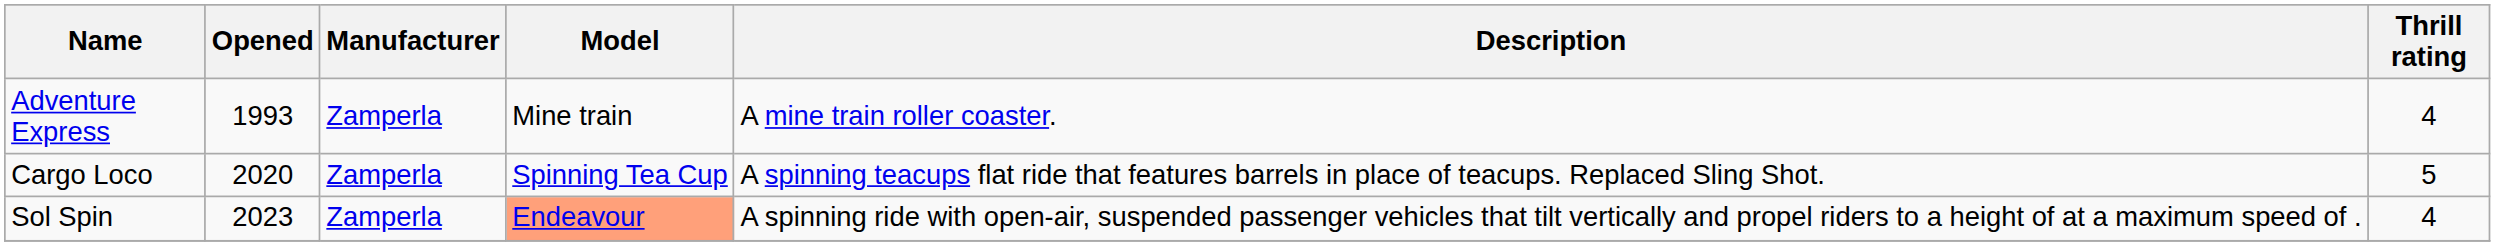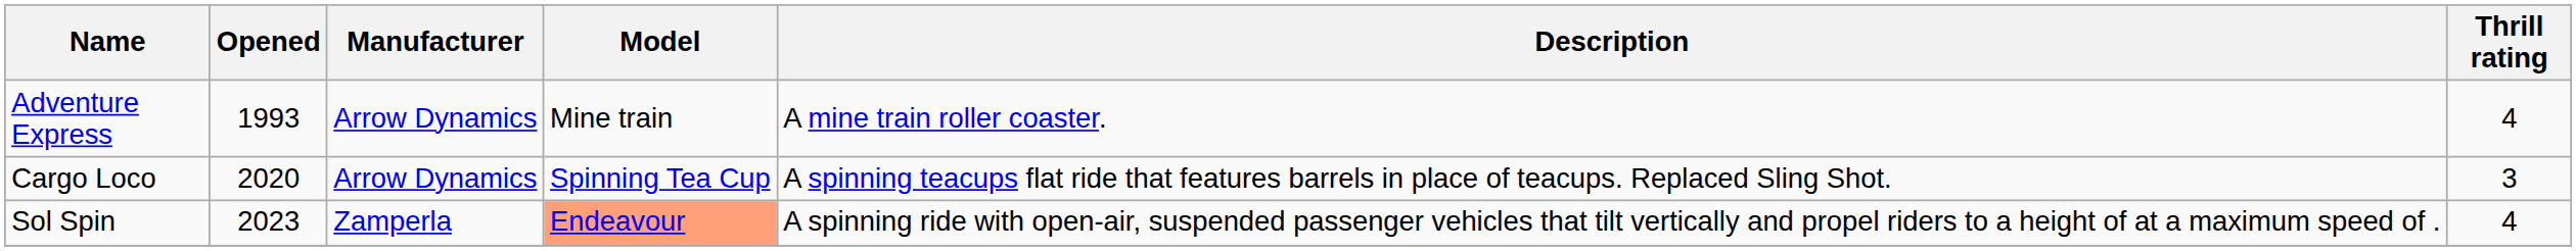Adventure Express | Manufacturer: Zamperla -> Arrow Dynamics
Cargo Loco | Manufacturer: Zamperla -> Arrow Dynamics
Cargo Loco | Thrill rating: 5 -> 3
